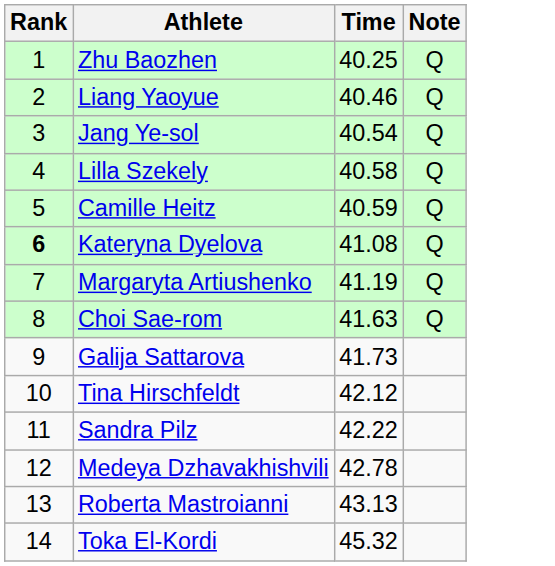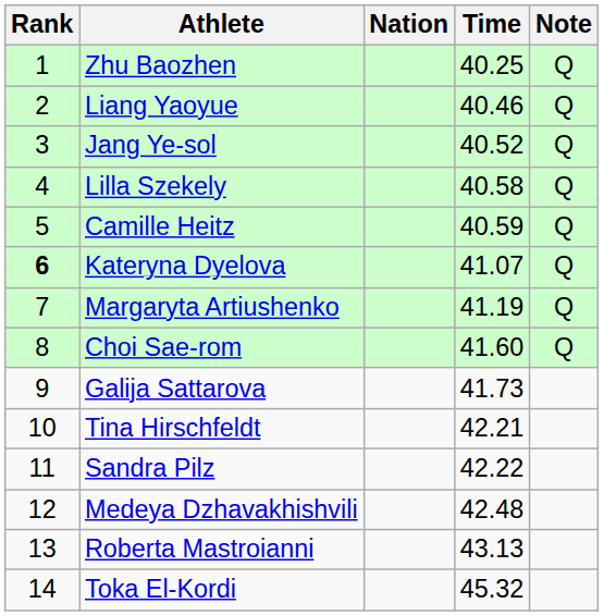+ column: Nation
Jang Ye-sol | Time: 40.54 -> 40.52
Kateryna Dyelova | Time: 41.08 -> 41.07
Choi Sae-rom | Time: 41.63 -> 41.60
Tina Hirschfeldt | Time: 42.12 -> 42.21
Medeya Dzhavakhishvili | Time: 42.78 -> 42.48
